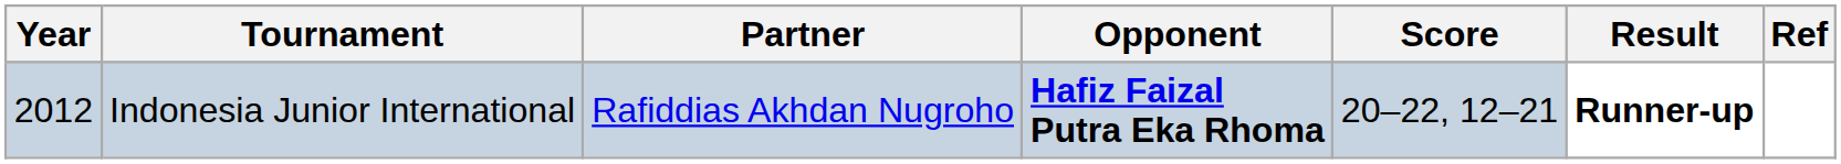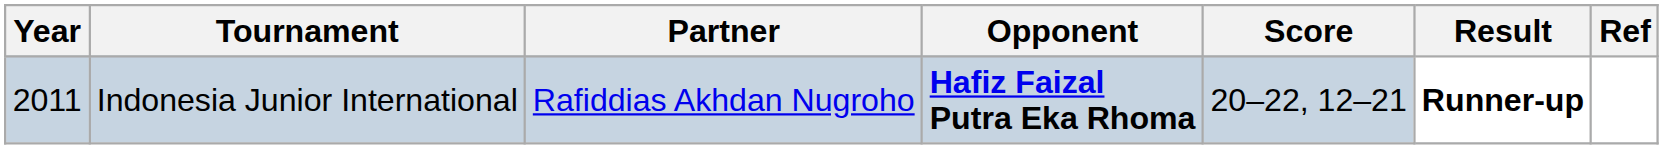Indonesia Junior International | Year: 2012 -> 2011
